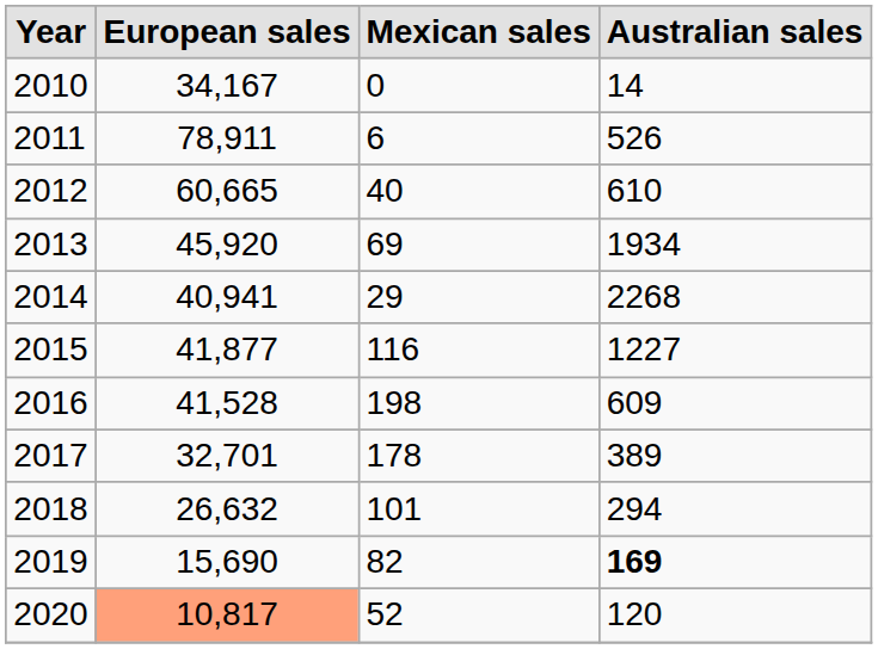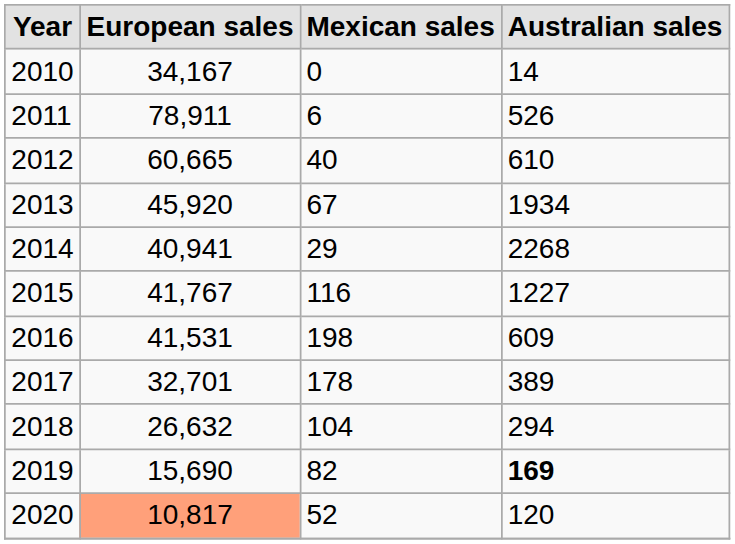2013 | Mexican sales: 69 -> 67
2015 | European sales: 41,877 -> 41,767
2016 | European sales: 41,528 -> 41,531
2018 | Mexican sales: 101 -> 104
